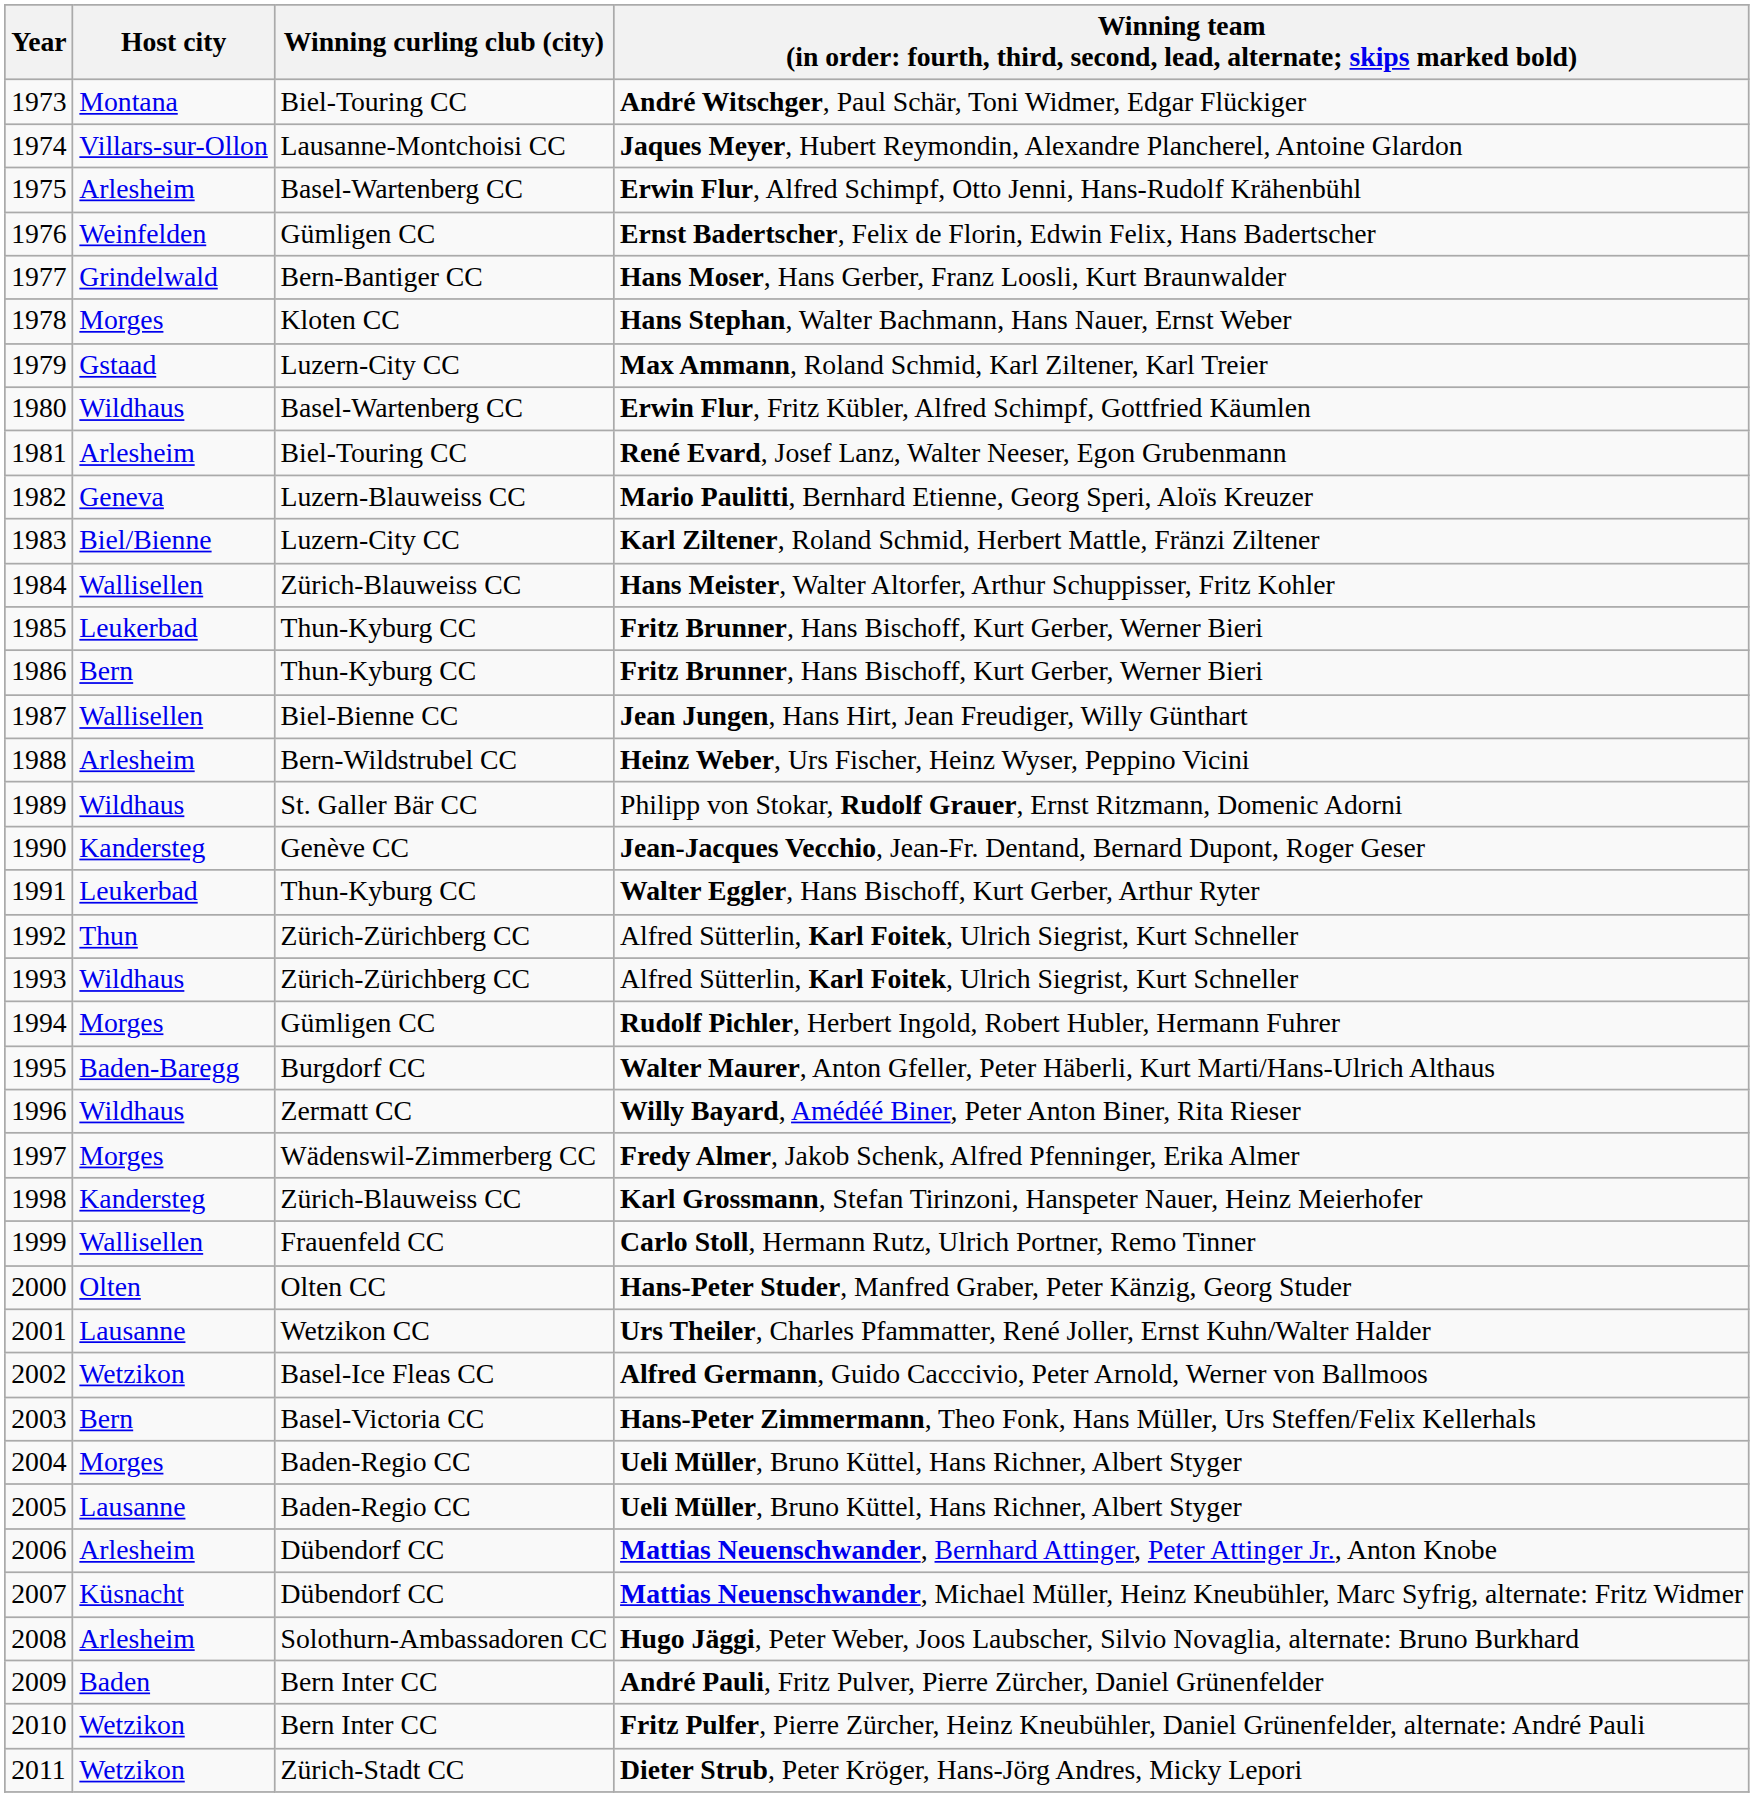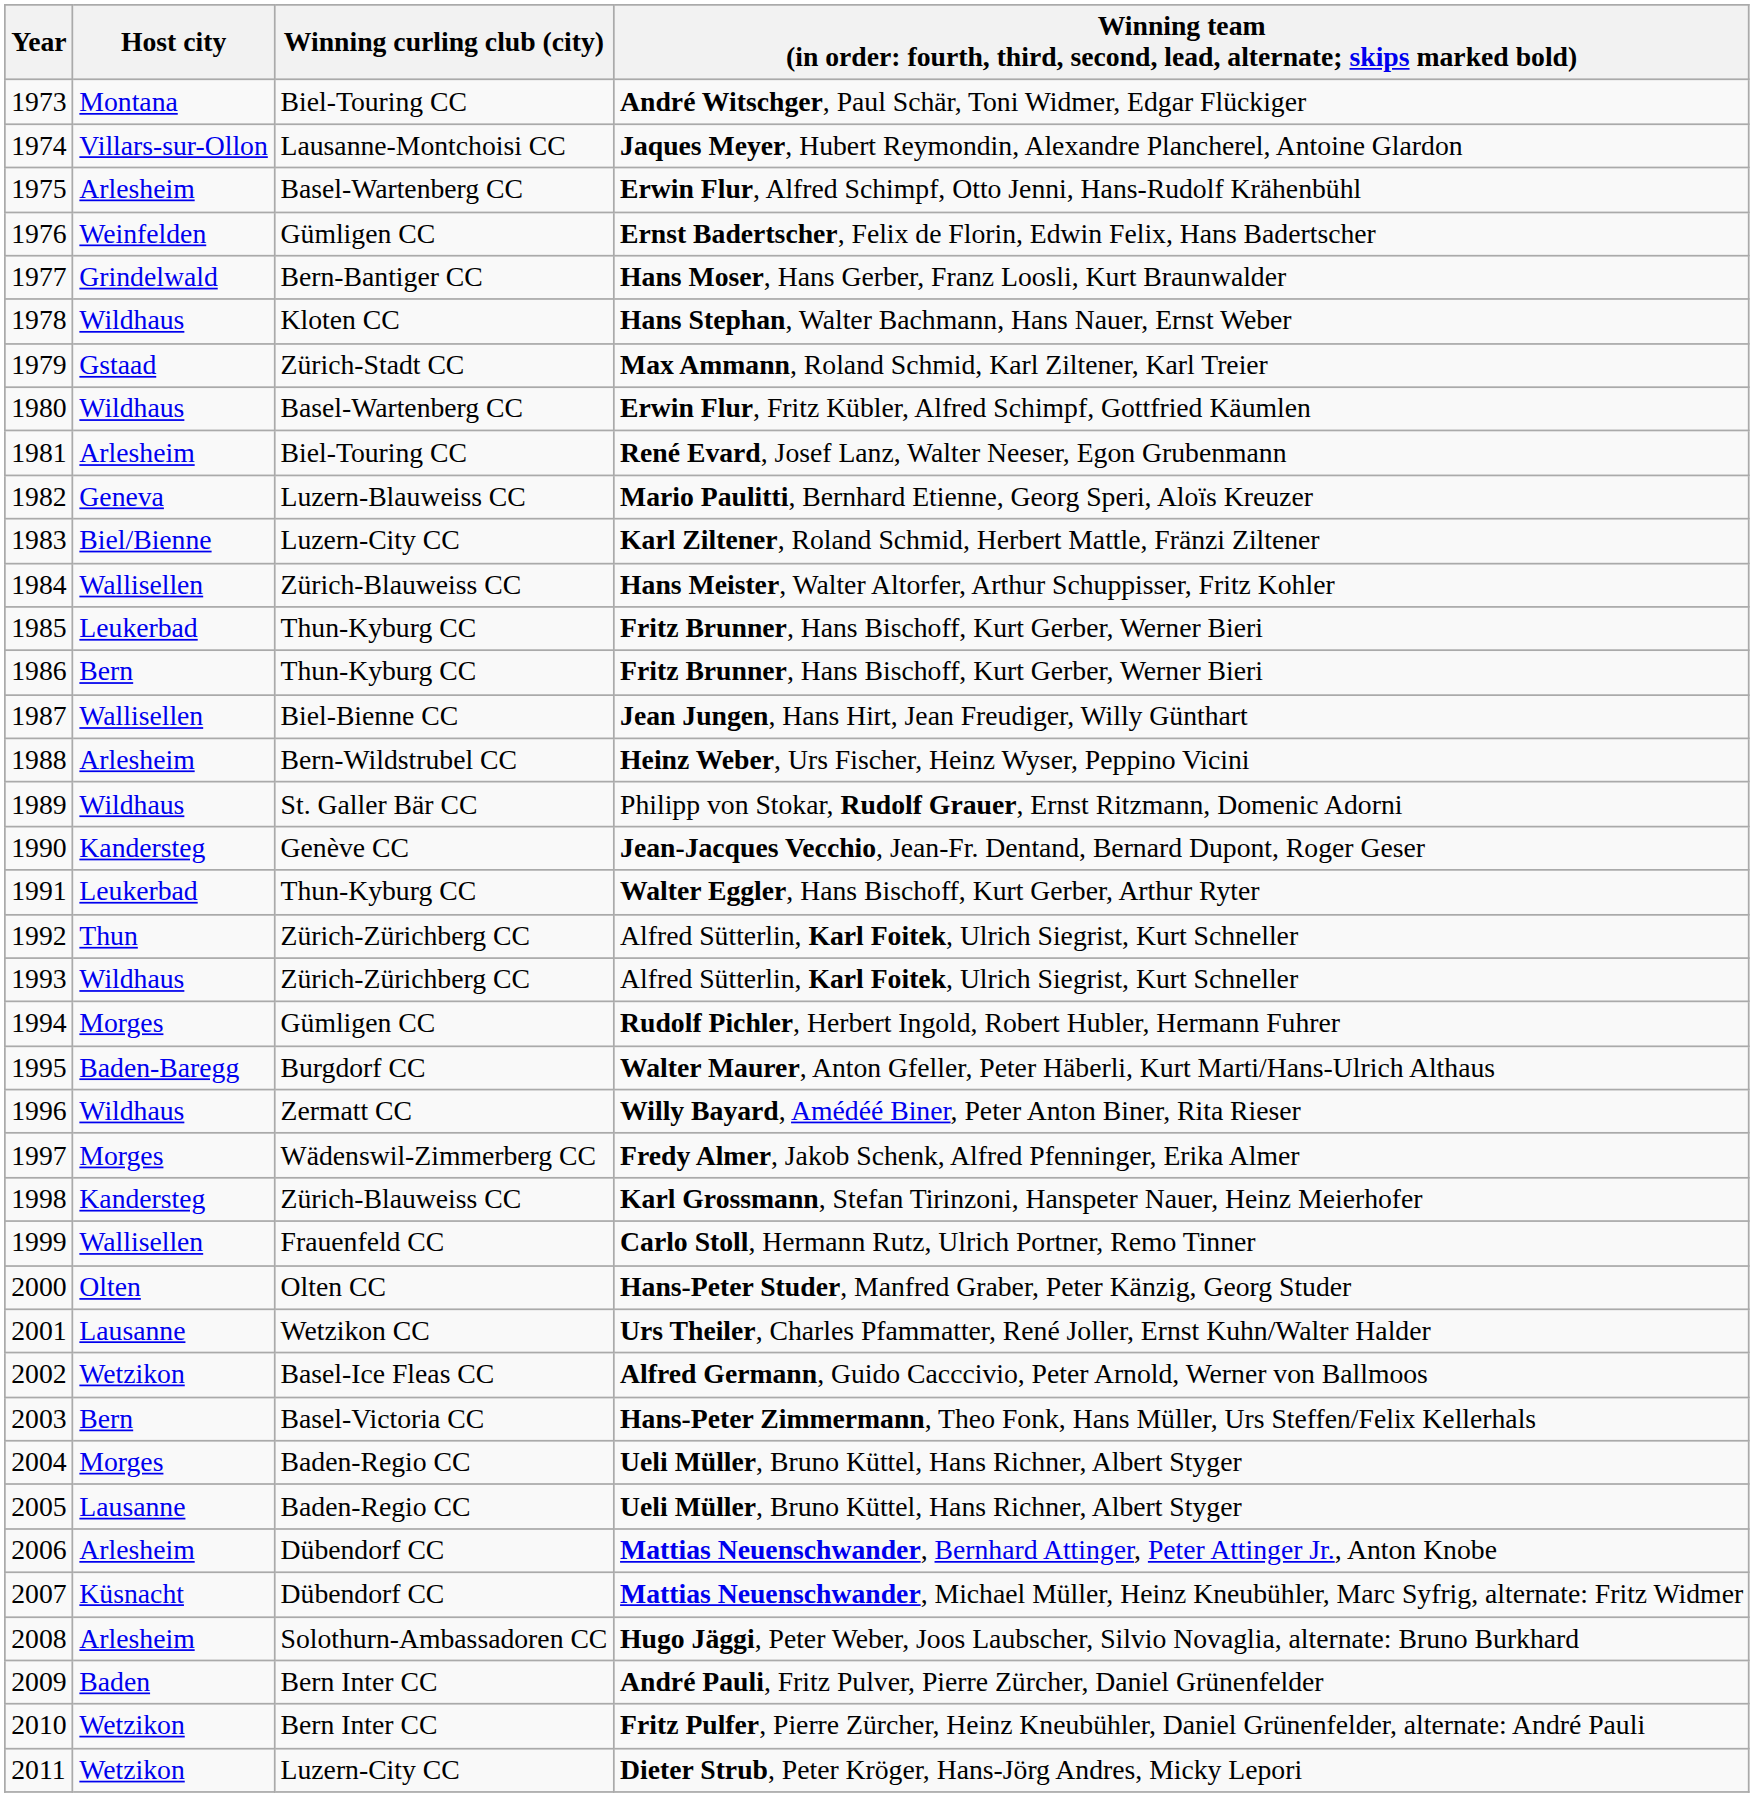Hans Stephan, Walter Bachmann, Hans Nauer, Ernst Weber | Host city: Morges -> Wildhaus
Max Ammann, Roland Schmid, Karl Ziltener, Karl Treier | Winning curling club (city): Luzern-City CC -> Zürich-Stadt CC
Dieter Strub, Peter Kröger, Hans-Jörg Andres, Micky Lepori | Winning curling club (city): Zürich-Stadt CC -> Luzern-City CC
